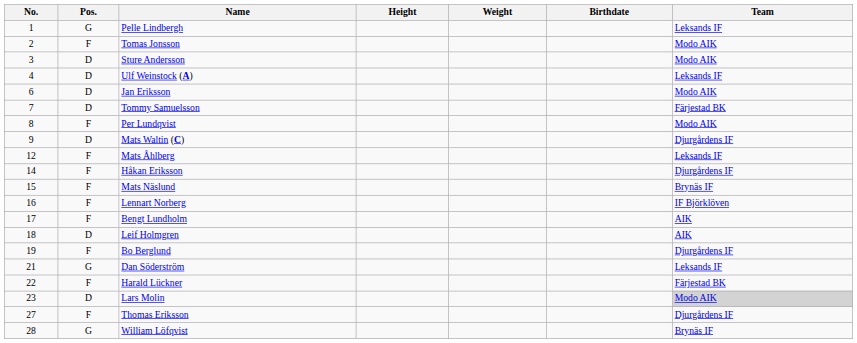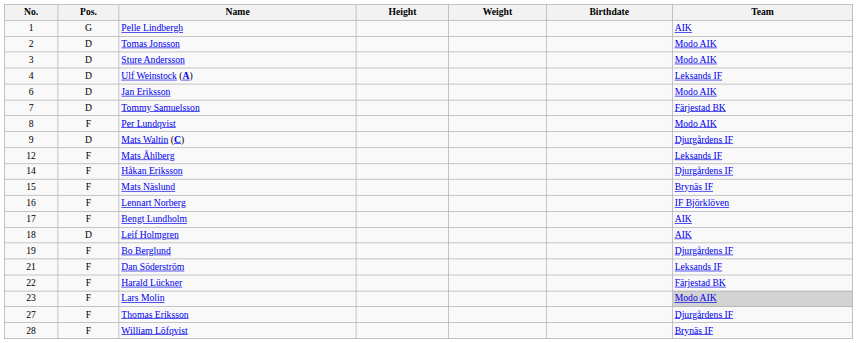Pelle Lindbergh | Team: Leksands IF -> AIK
Tomas Jonsson | Pos.: F -> D
Dan Söderström | Pos.: G -> F
Lars Molin | Pos.: D -> F
William Löfqvist | Pos.: G -> F
